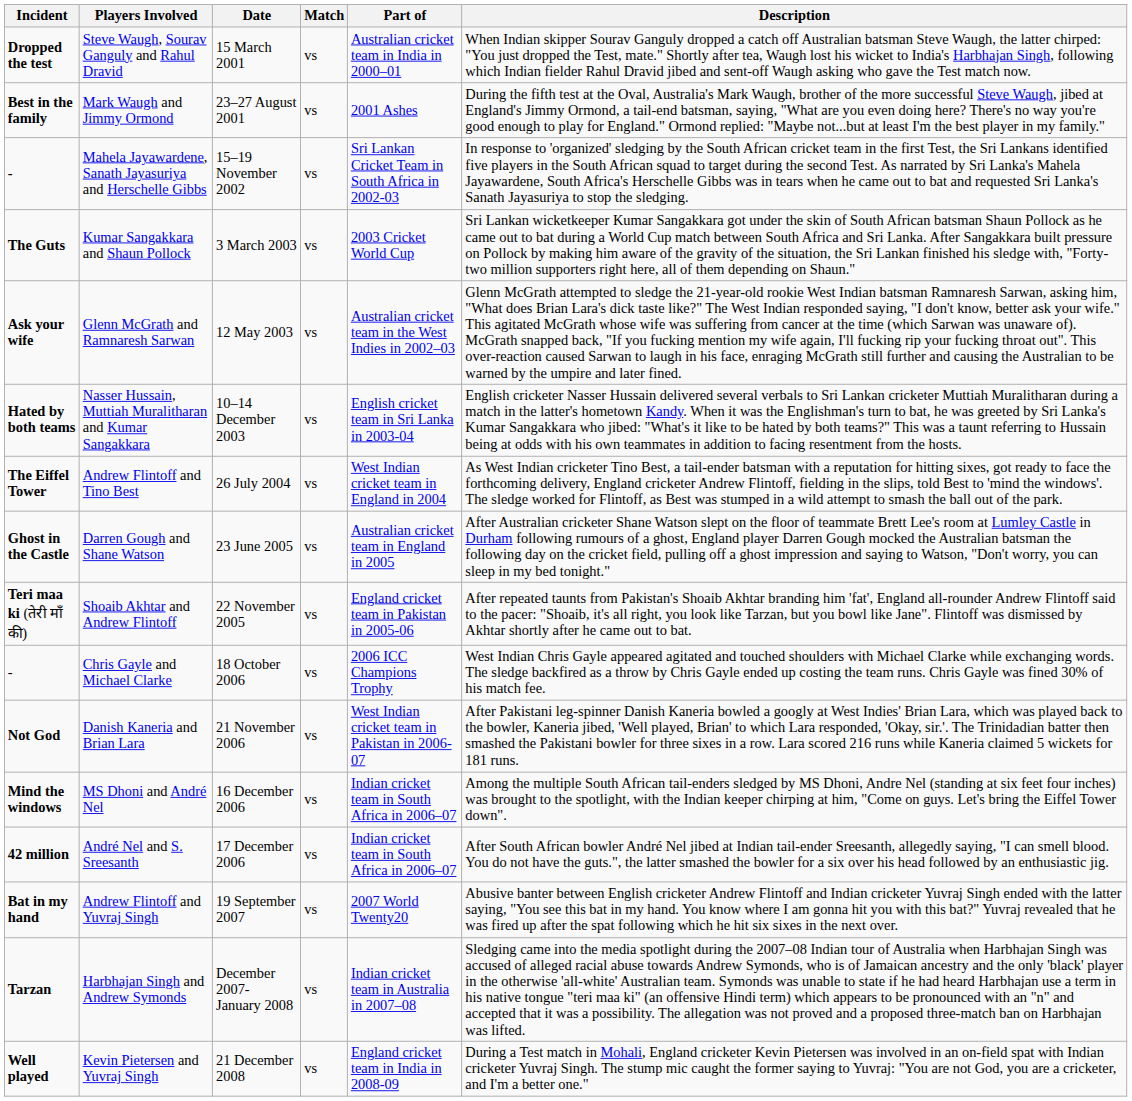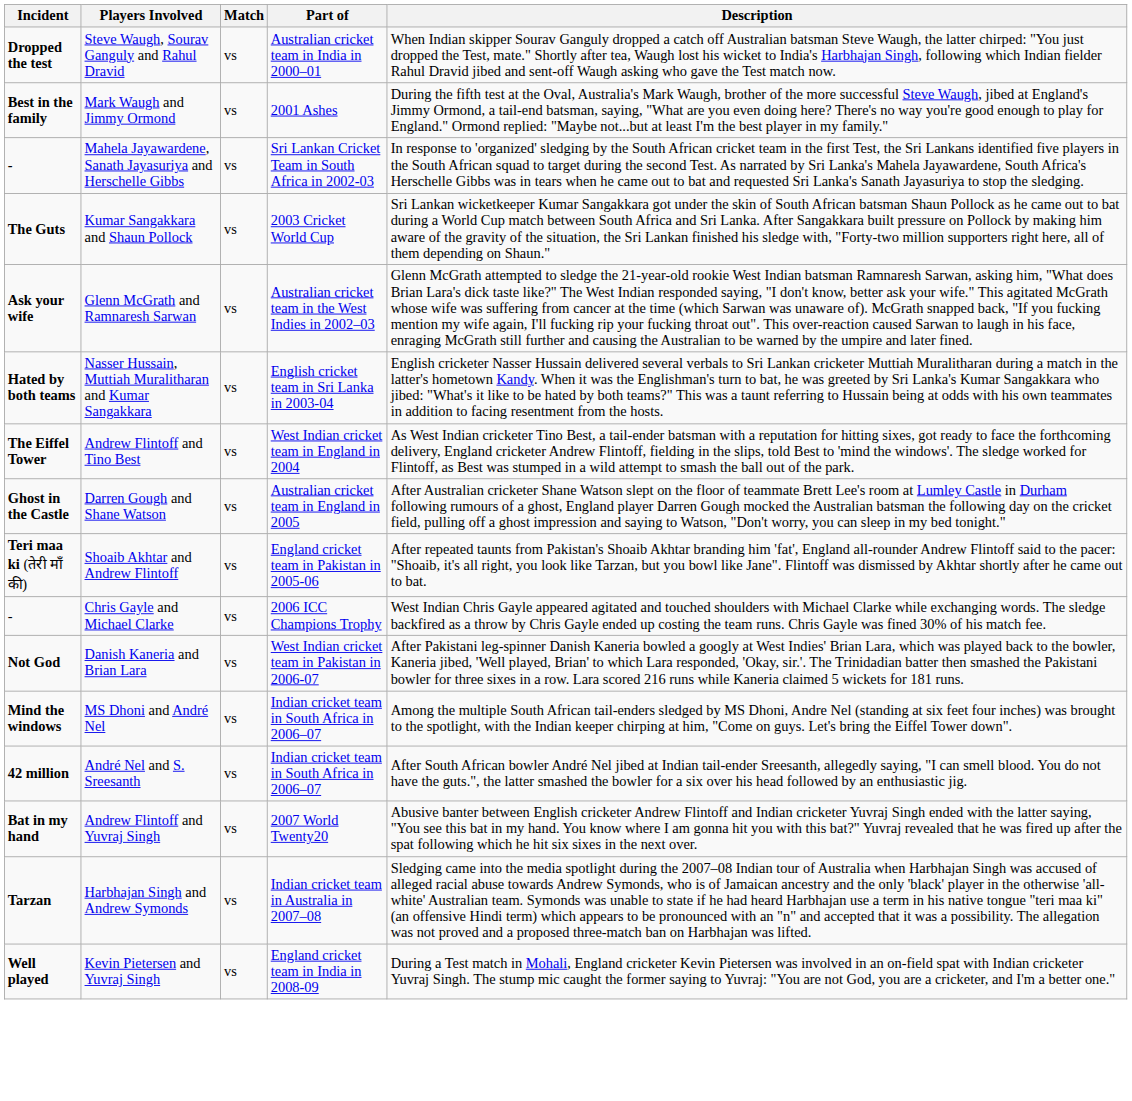- column: Date | 15 March 2001 | 23–27 August 2001 | 15–19 November 2002 | 3 March 2003 | 12 May 2003 | 10–14 December 2003 | 26 July 2004 | 23 June 2005 | 22 November 2005 | 18 October 2006 | 21 November 2006 | 16 December 2006 | 17 December 2006 | 19 September 2007 | December 2007- January 2008 | 21 December 2008
